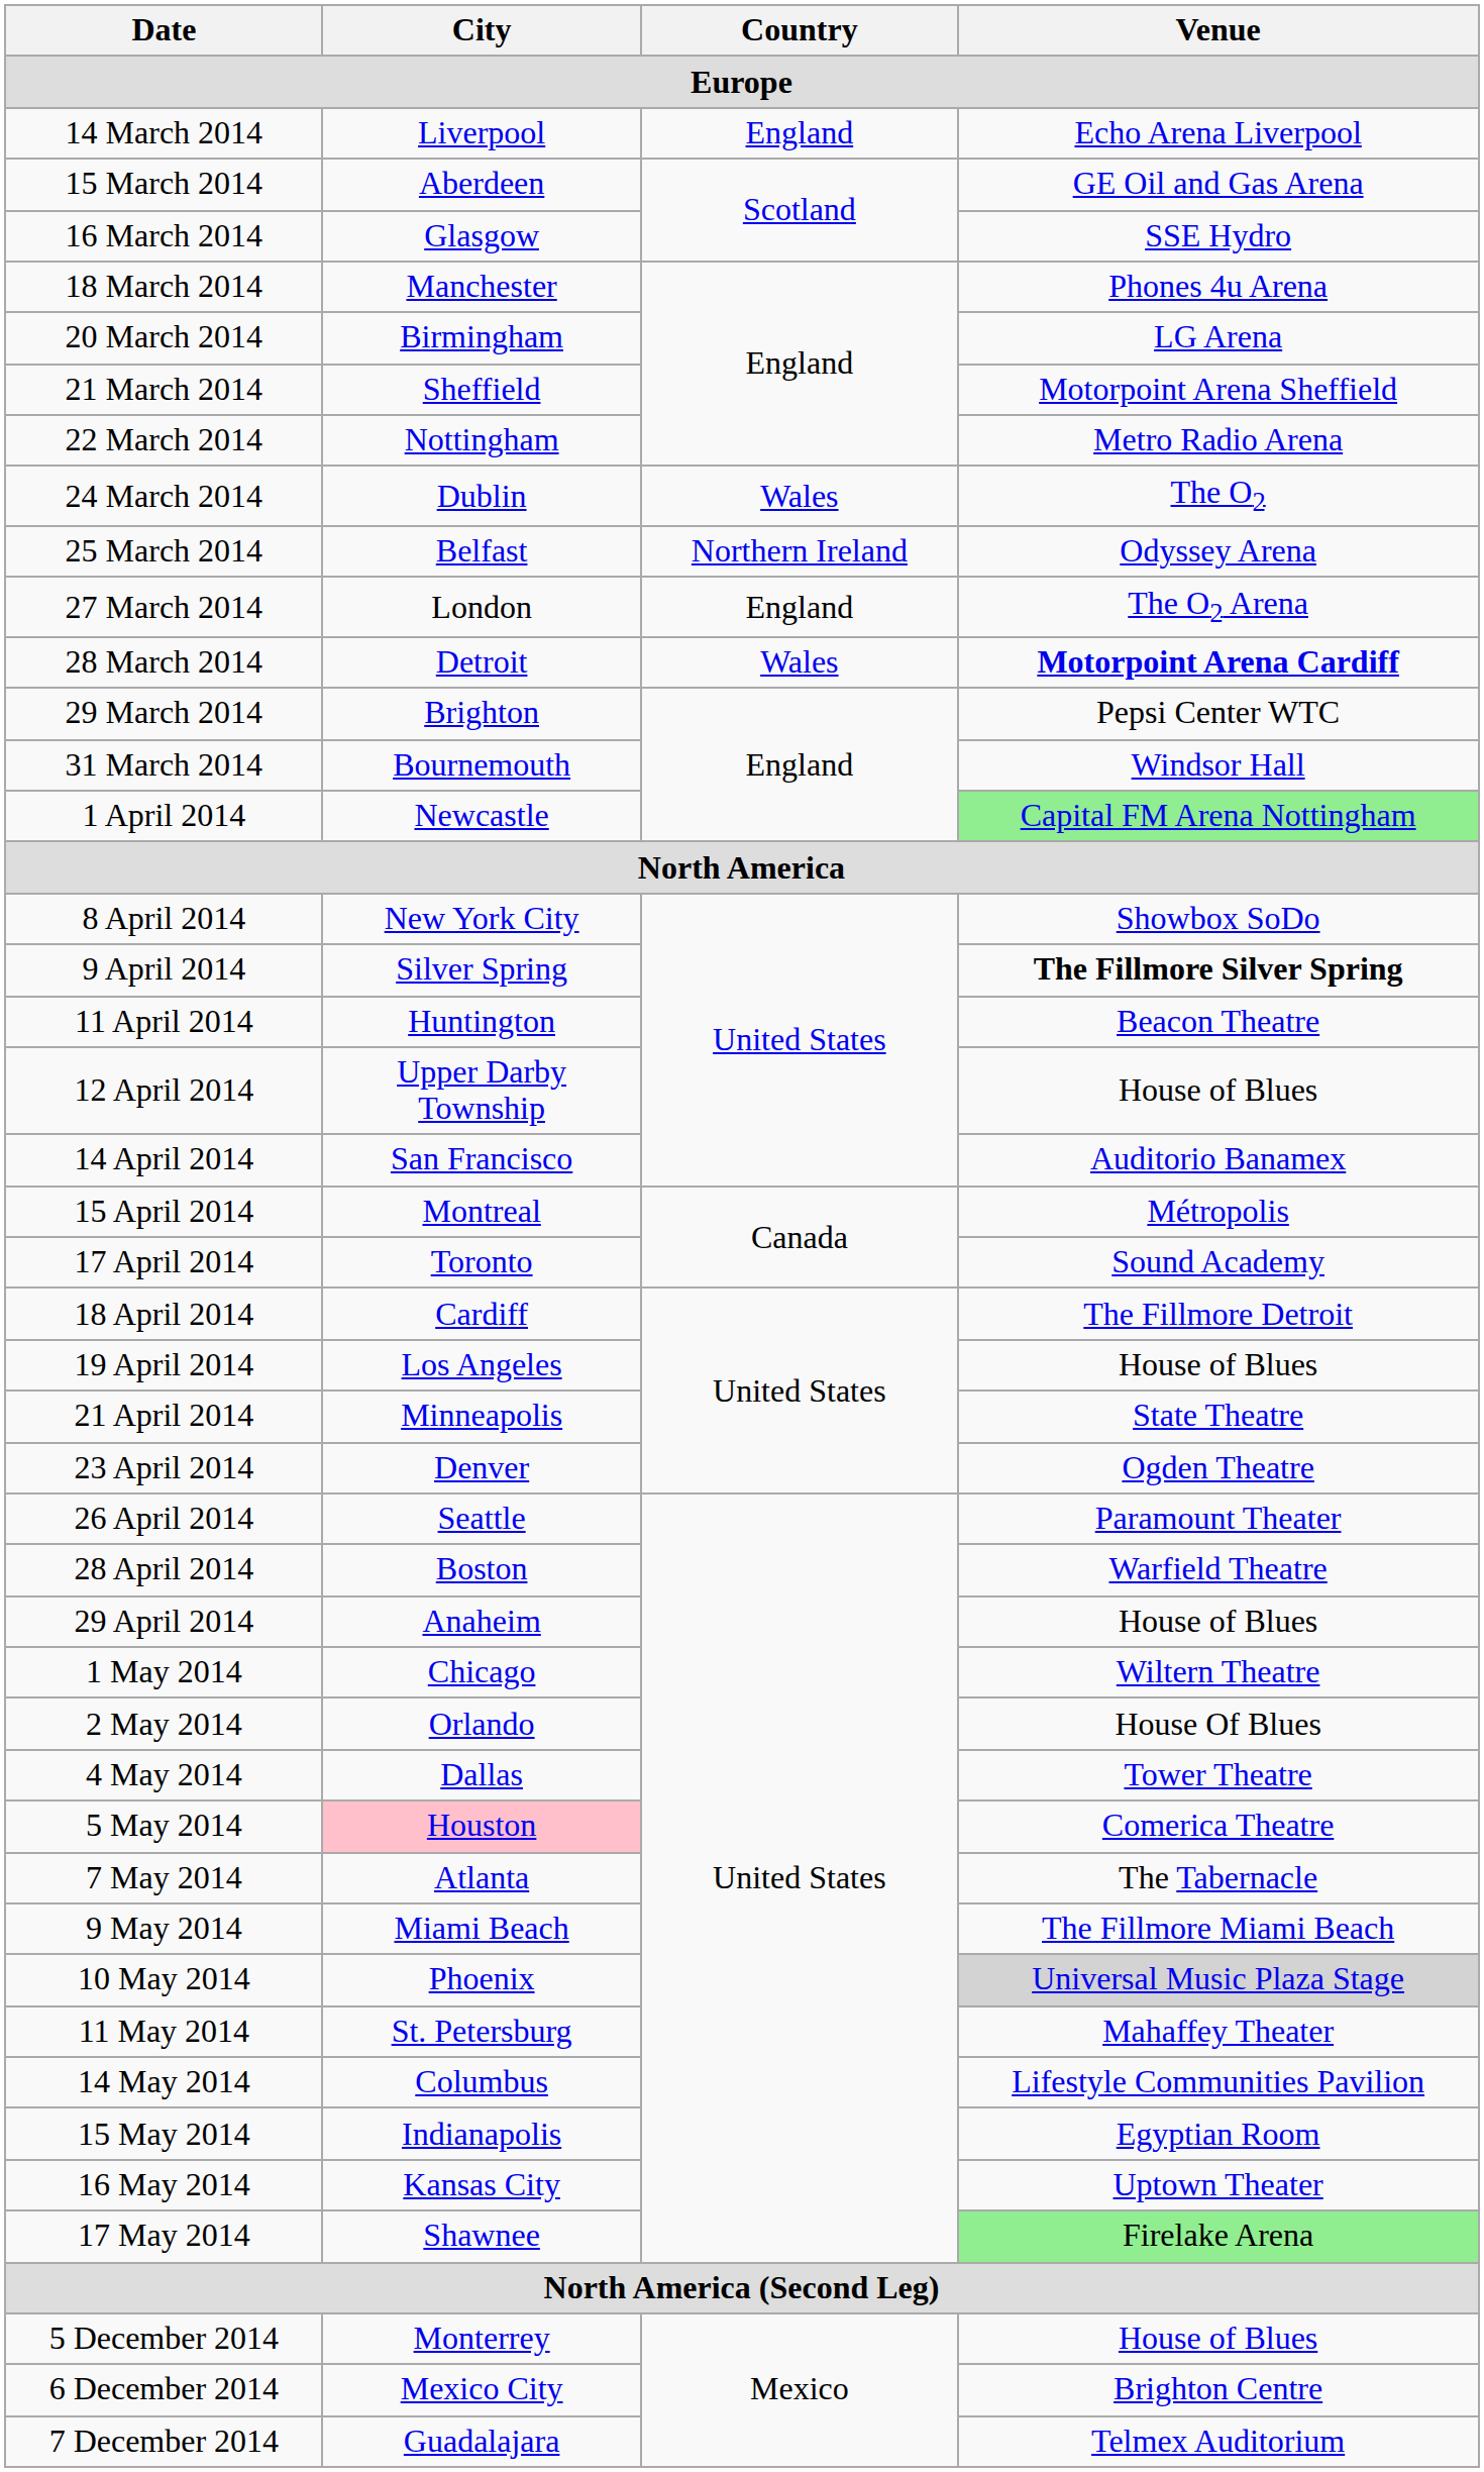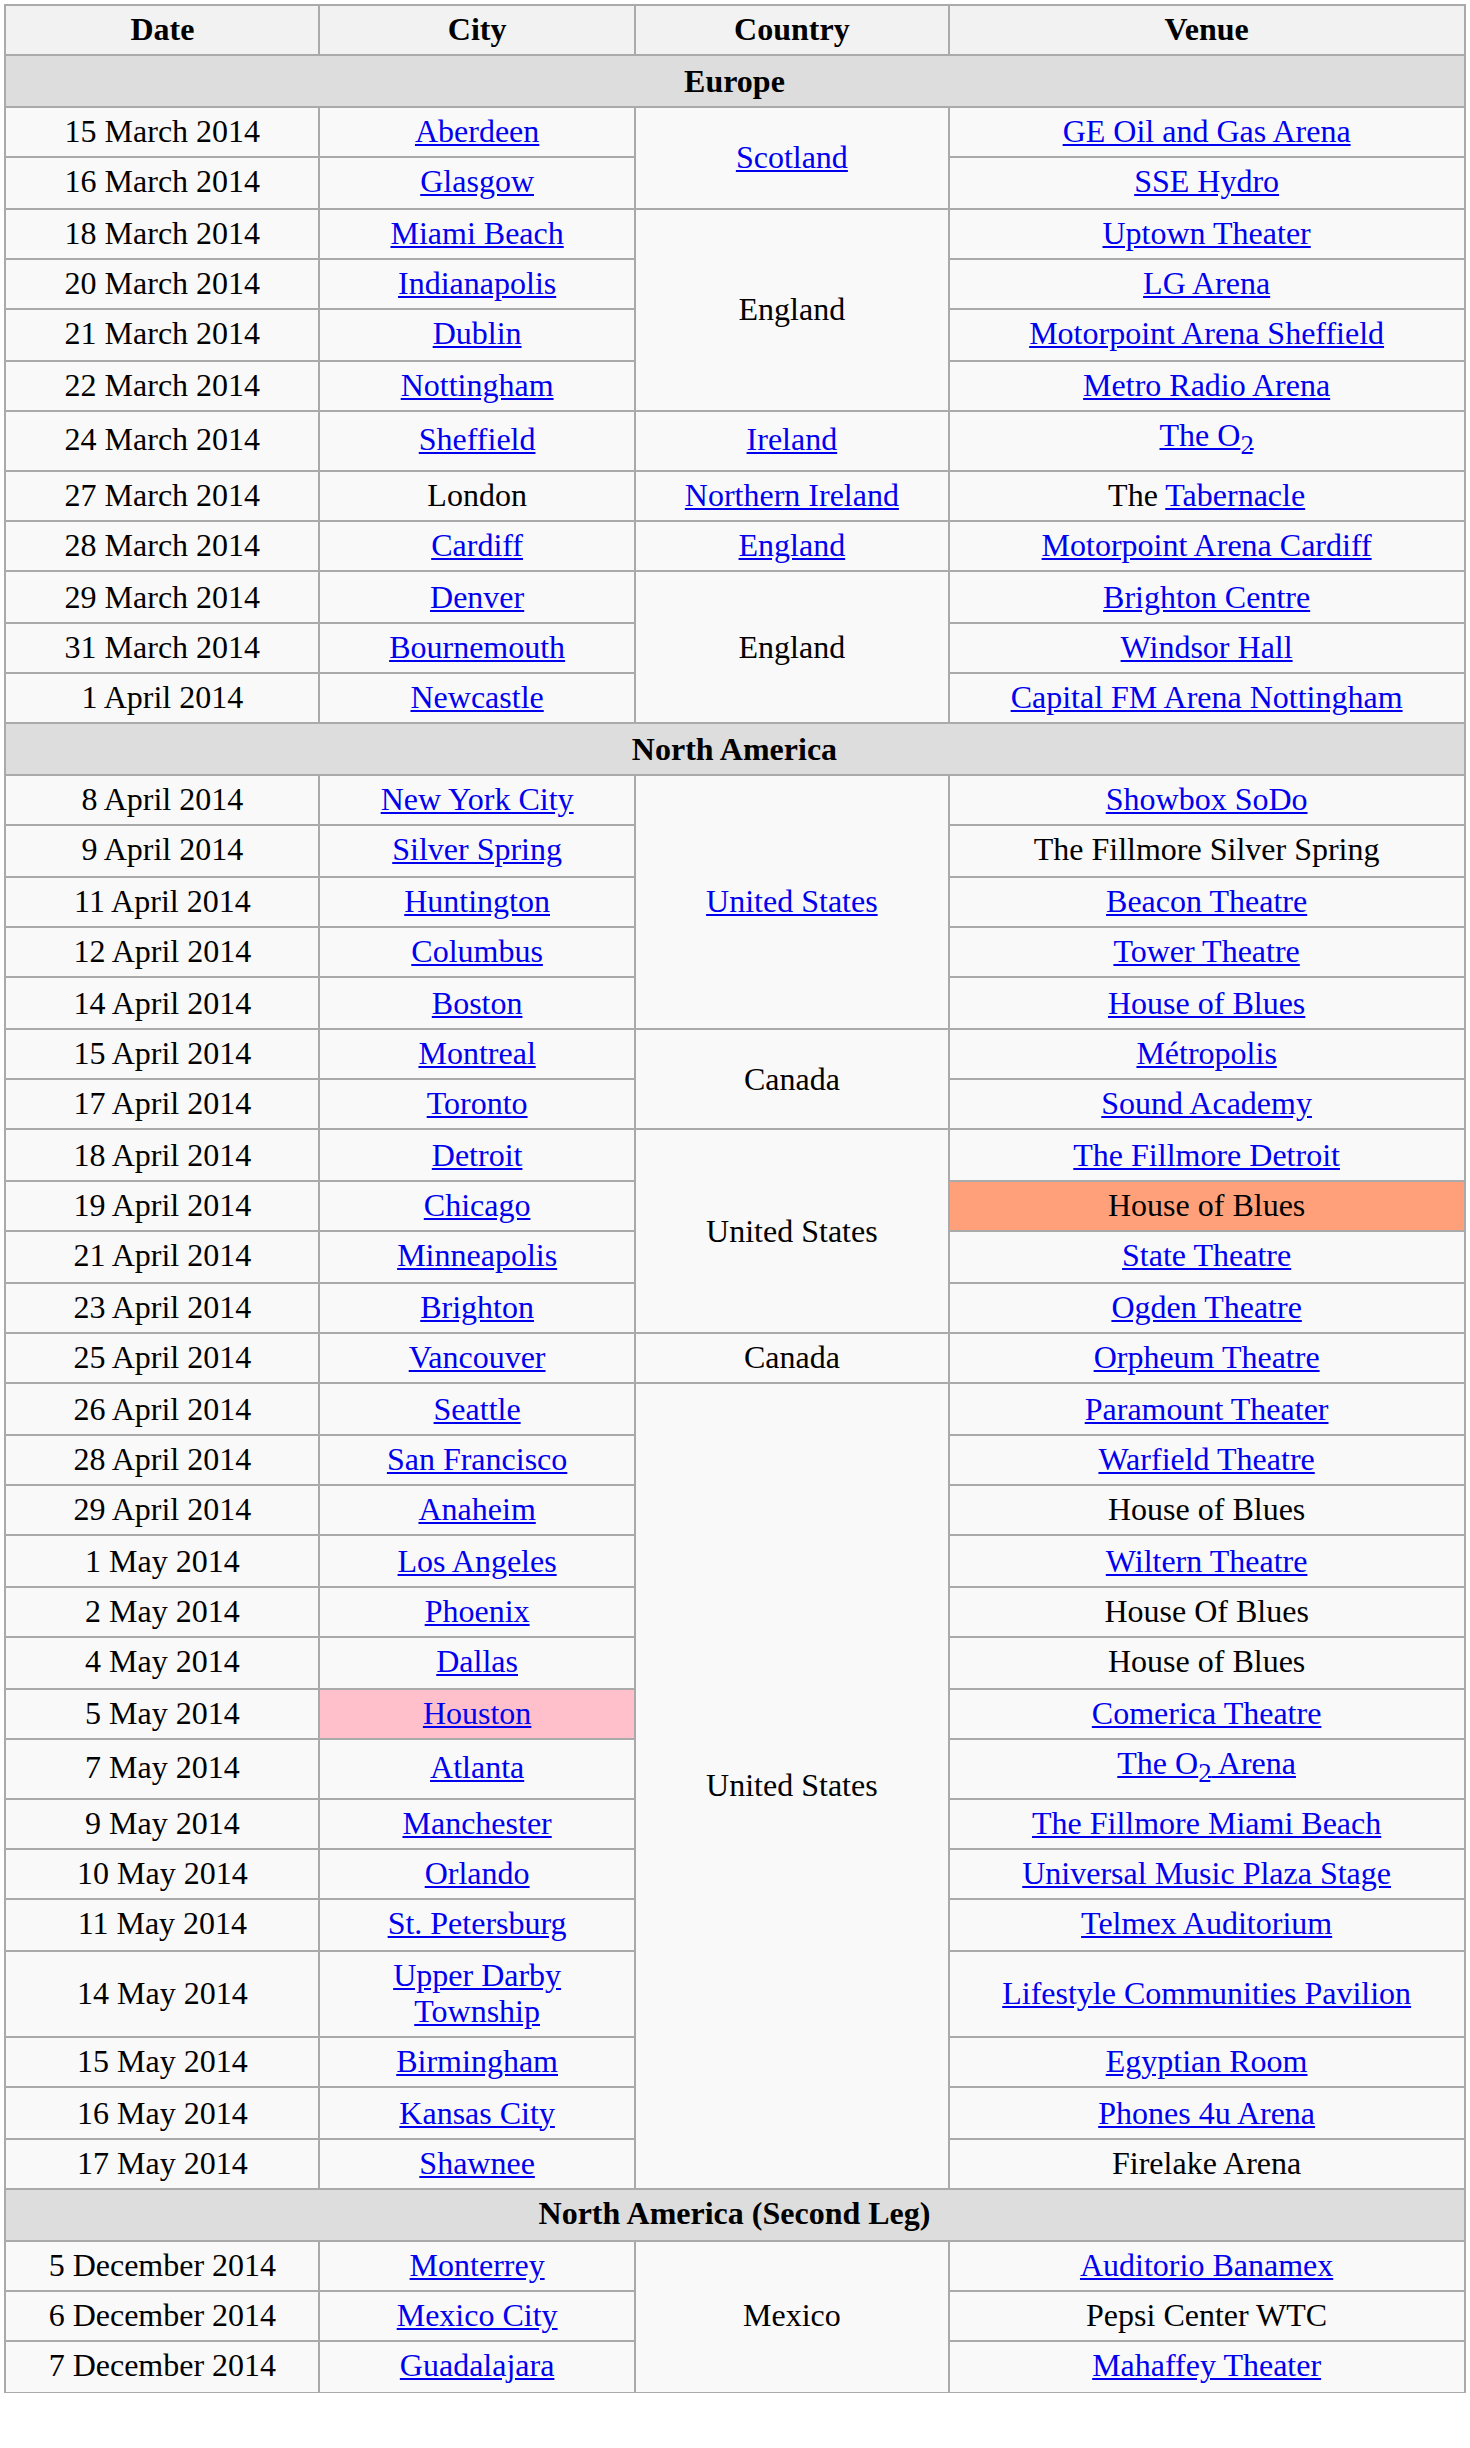- row: 14 March 2014 | Liverpool | England | Echo Arena Liverpool
18 March 2014 | City: Manchester -> Miami Beach
18 March 2014 | Venue: Phones 4u Arena -> Uptown Theater
20 March 2014 | City: Birmingham -> Indianapolis
21 March 2014 | City: Sheffield -> Dublin
24 March 2014 | City: Dublin -> Sheffield
24 March 2014 | Country: Wales -> Ireland
- row: 25 March 2014 | Belfast | Northern Ireland | Odyssey Arena
27 March 2014 | Country: England -> Northern Ireland
27 March 2014 | Venue: The O2 Arena -> The Tabernacle
28 March 2014 | City: Detroit -> Cardiff
28 March 2014 | Country: Wales -> England
28 March 2014 | Venue: bold -> normal
29 March 2014 | City: Brighton -> Denver
29 March 2014 | Venue: Pepsi Center WTC -> Brighton Centre
1 April 2014 | Venue: lightgreen background -> no background
9 April 2014 | Venue: bold -> normal
12 April 2014 | City: Upper Darby Township -> Columbus
12 April 2014 | Venue: House of Blues -> Tower Theatre
14 April 2014 | City: San Francisco -> Boston
14 April 2014 | Venue: Auditorio Banamex -> House of Blues
18 April 2014 | City: Cardiff -> Detroit
19 April 2014 | City: Los Angeles -> Chicago
19 April 2014 | Venue: no background -> lightsalmon background
23 April 2014 | City: Denver -> Brighton
+ row: 25 April 2014 | Vancouver | Canada | Orpheum Theatre
28 April 2014 | City: Boston -> San Francisco
1 May 2014 | City: Chicago -> Los Angeles
2 May 2014 | City: Orlando -> Phoenix
4 May 2014 | Venue: Tower Theatre -> House of Blues
7 May 2014 | Venue: The Tabernacle -> The O2 Arena
9 May 2014 | City: Miami Beach -> Manchester
10 May 2014 | City: Phoenix -> Orlando
10 May 2014 | Venue: lightgrey background -> no background
11 May 2014 | Venue: Mahaffey Theater -> Telmex Auditorium
14 May 2014 | City: Columbus -> Upper Darby Township
15 May 2014 | City: Indianapolis -> Birmingham
16 May 2014 | Venue: Uptown Theater -> Phones 4u Arena
17 May 2014 | Venue: lightgreen background -> no background
5 December 2014 | Venue: House of Blues -> Auditorio Banamex
6 December 2014 | Venue: Brighton Centre -> Pepsi Center WTC
7 December 2014 | Venue: Telmex Auditorium -> Mahaffey Theater
